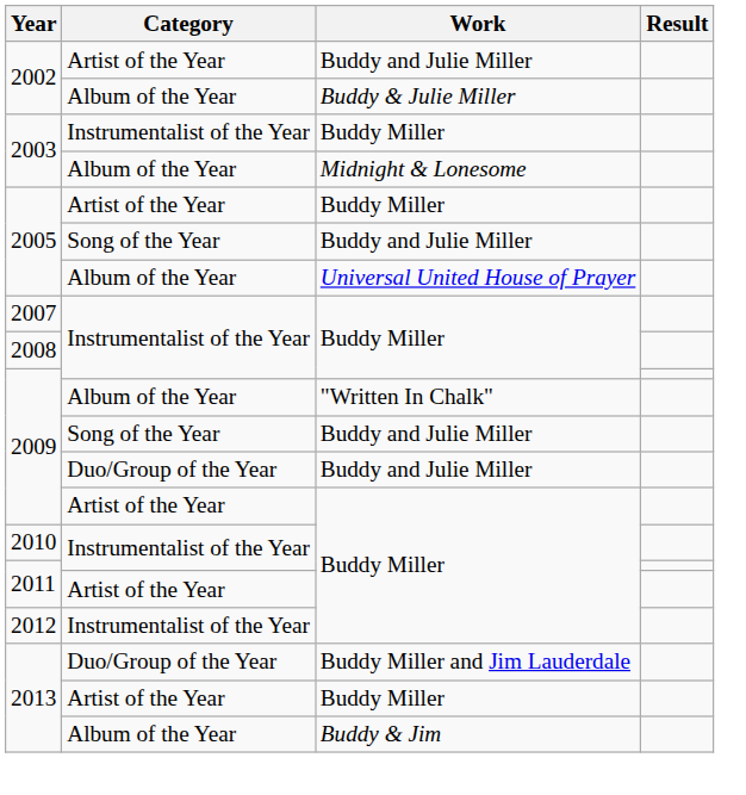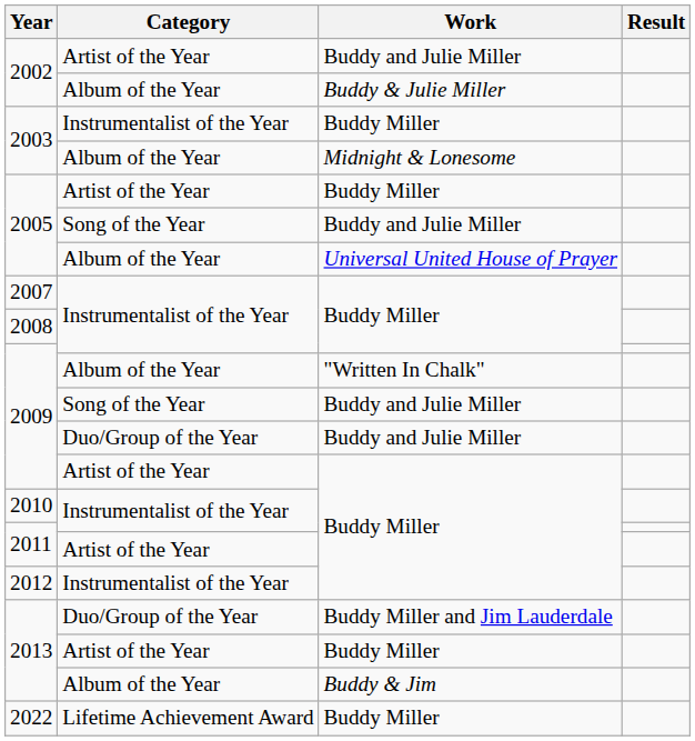+ row: 2022 | Lifetime Achievement Award | Buddy Miller
